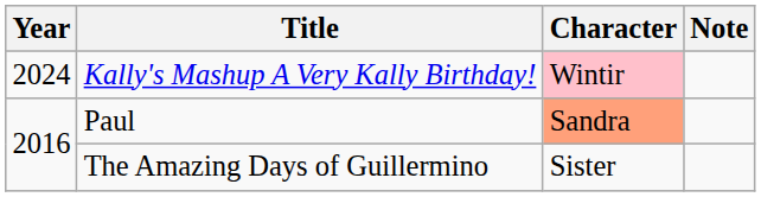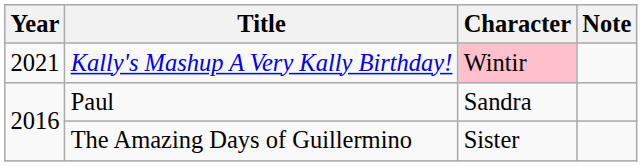Kally's Mashup A Very Kally Birthday! | Year: 2024 -> 2021
Paul | Character: lightsalmon background -> no background
